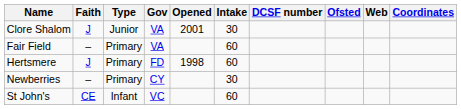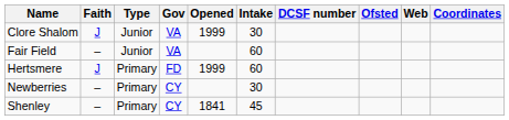Clore Shalom | Opened: 2001 -> 1999
Fair Field | Type: Primary -> Junior
Hertsmere | Opened: 1998 -> 1999
+ row: Shenley | – | Primary | CY | 1841 | 45
- row: St John's | CE | Infant | VC | 60
